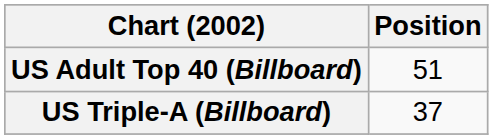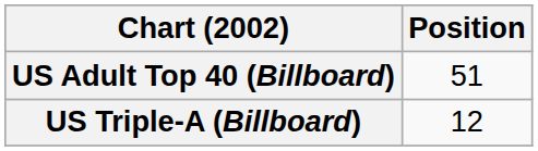US Triple-A (Billboard) | Position: 37 -> 12
